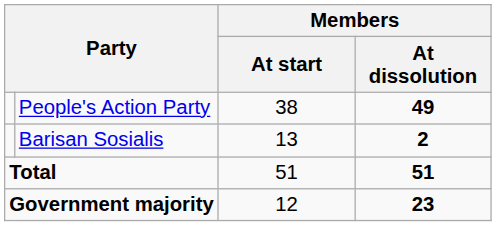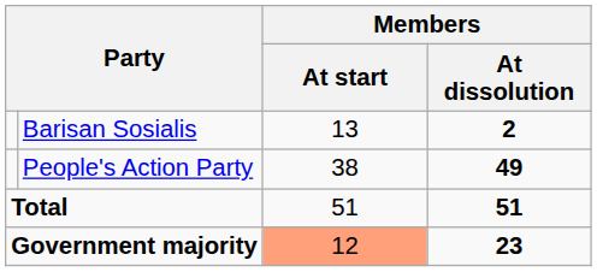rows swapped: People's Action Party <-> Barisan Sosialis
Government majority | Members / At start: no background -> lightsalmon background
